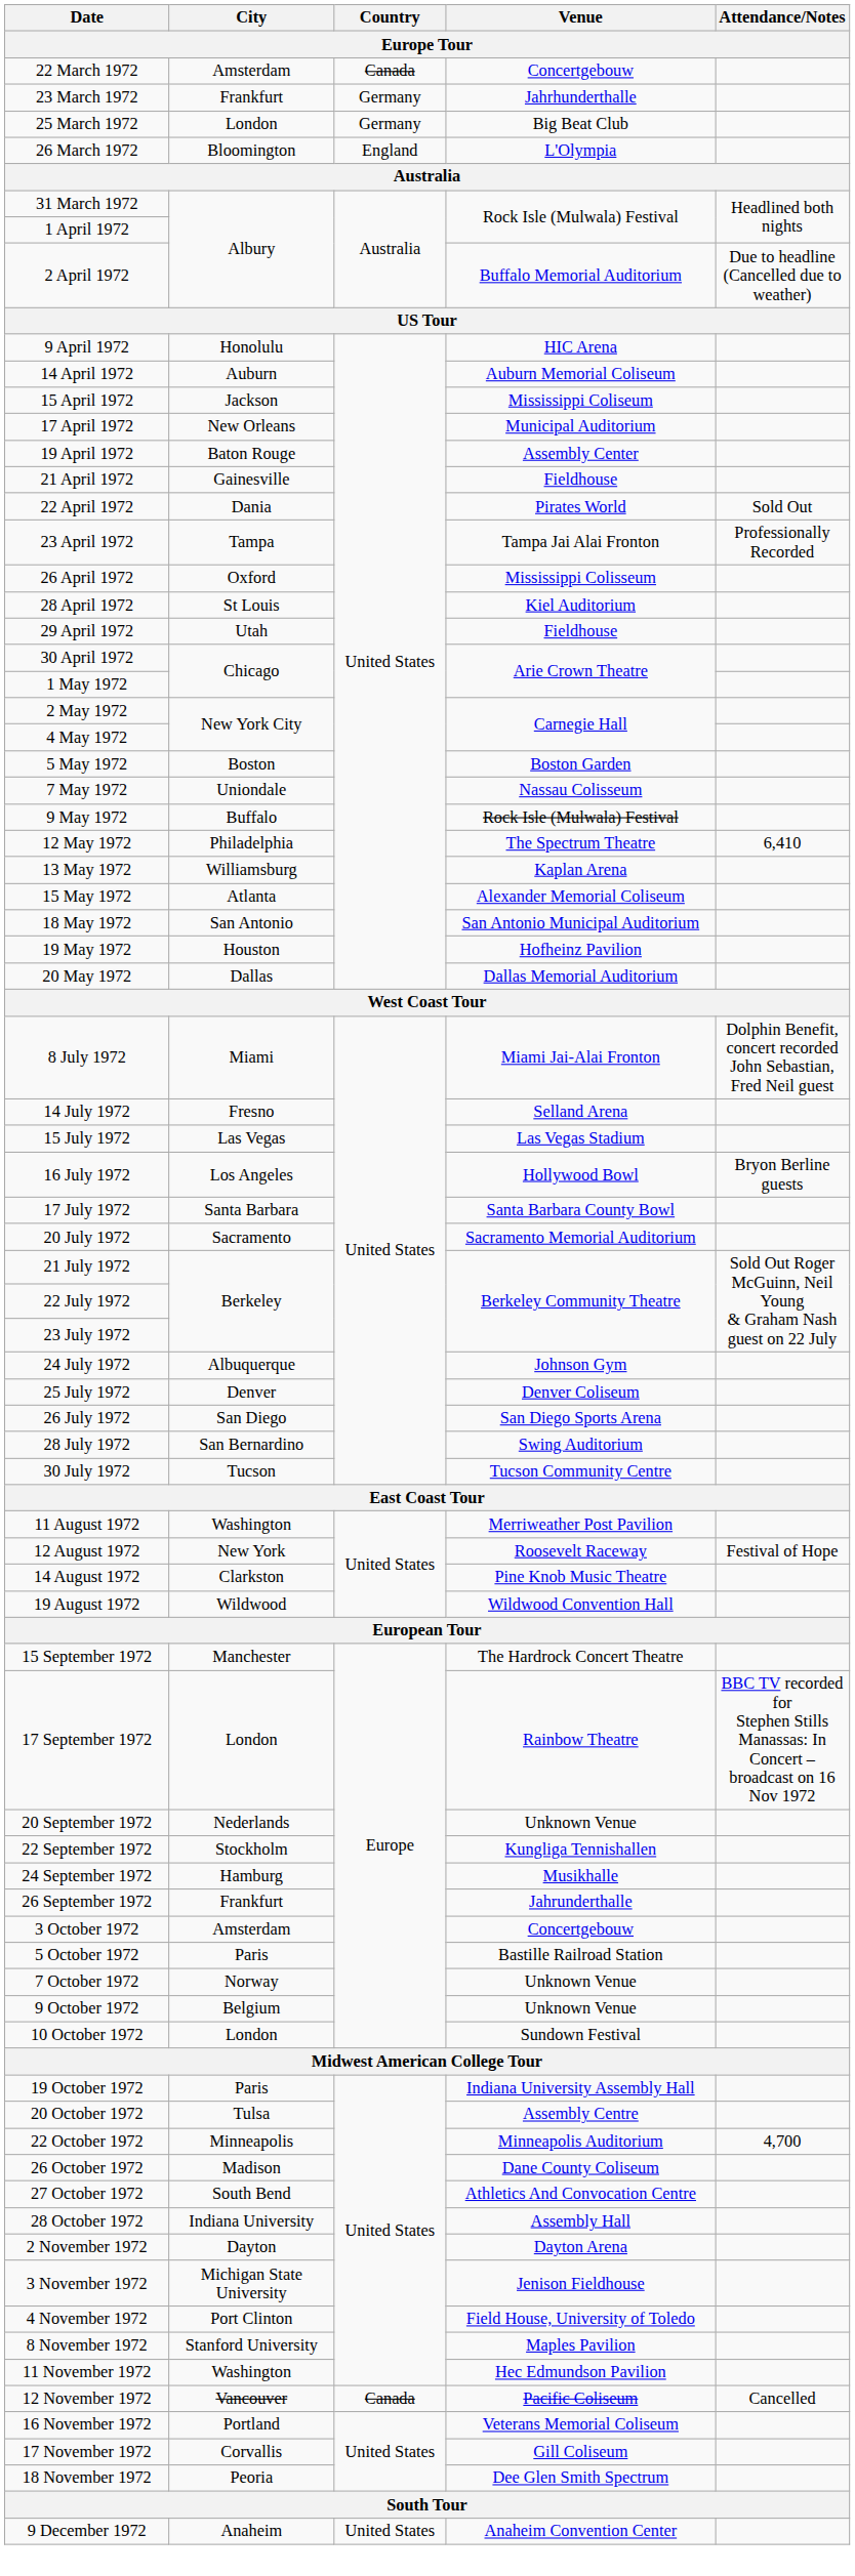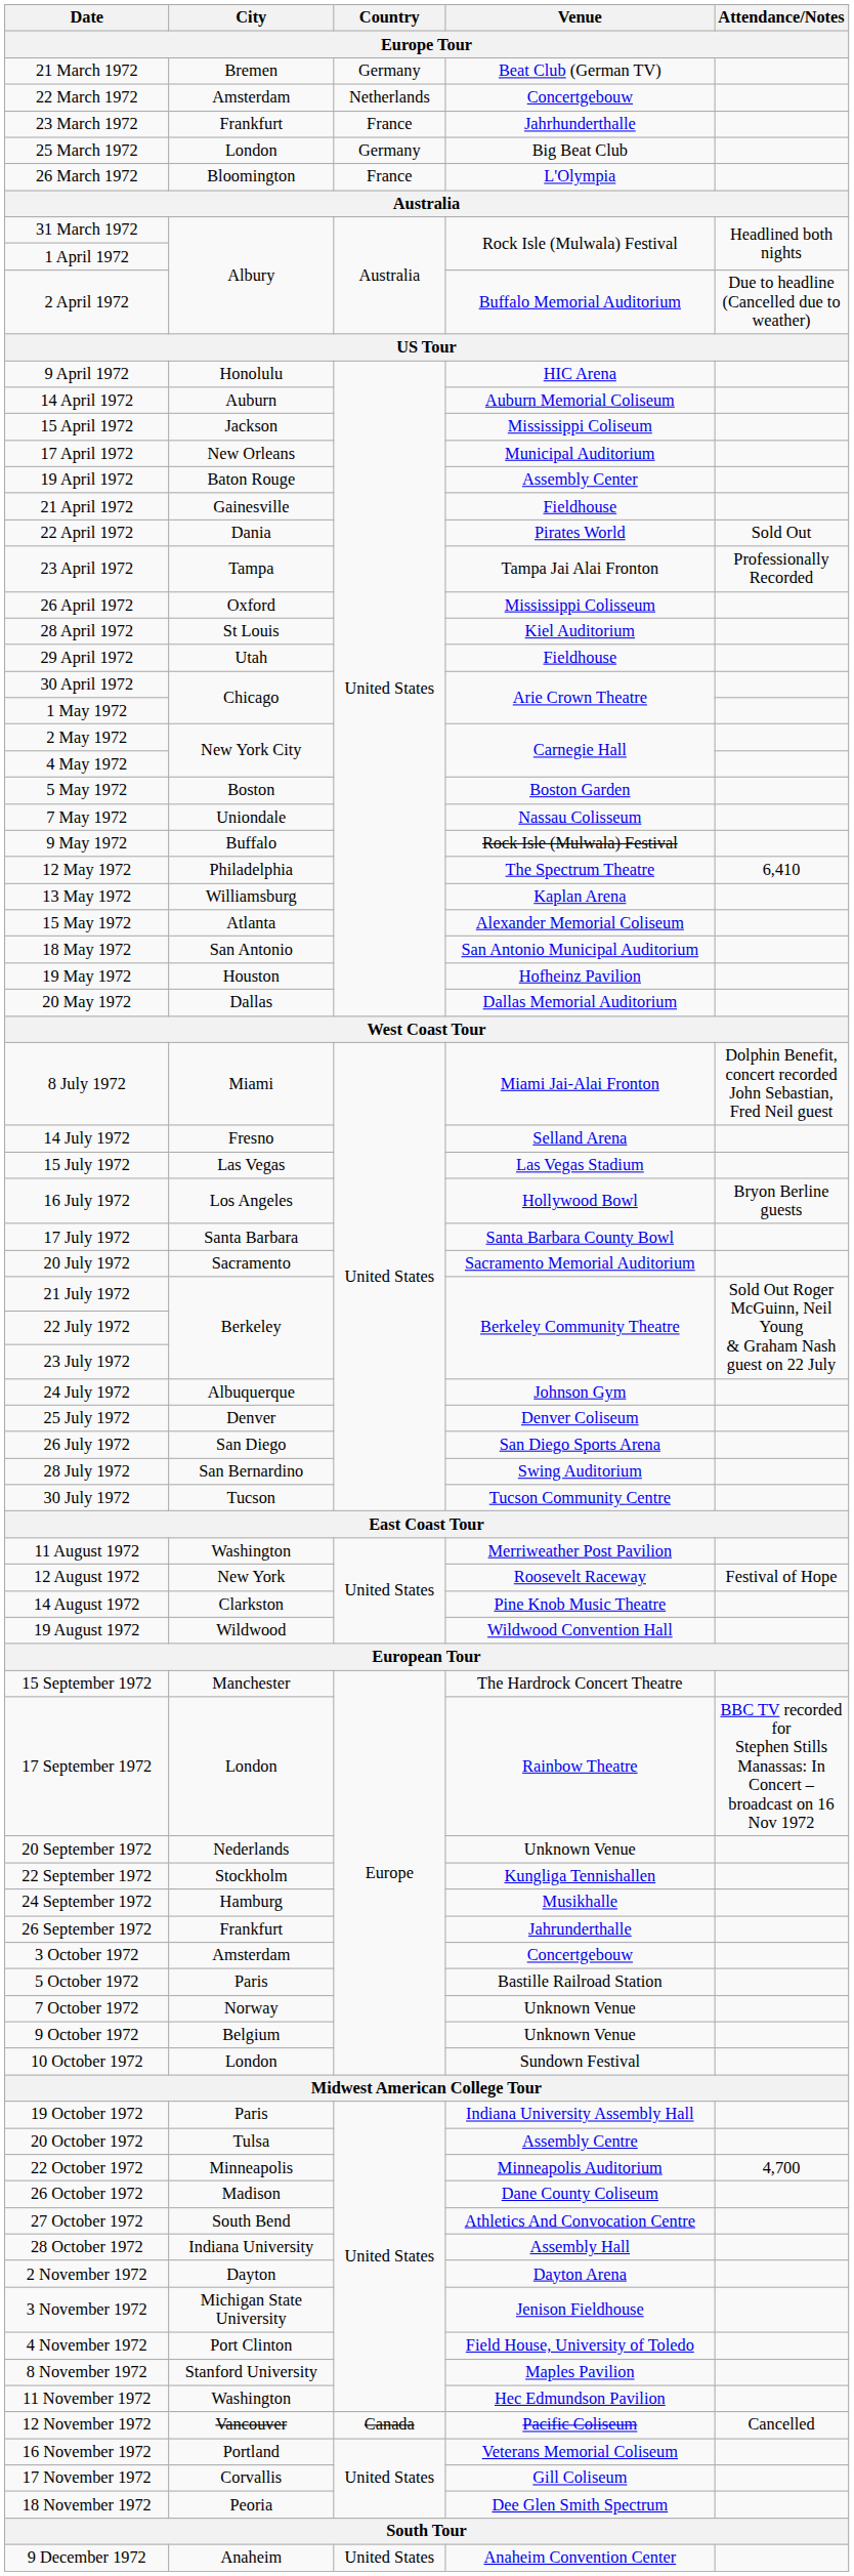+ row: 21 March 1972 | Bremen | Germany | Beat Club (German TV)
22 March 1972 | Country: Canada -> Netherlands
23 March 1972 | Country: Germany -> France
26 March 1972 | Country: England -> France
